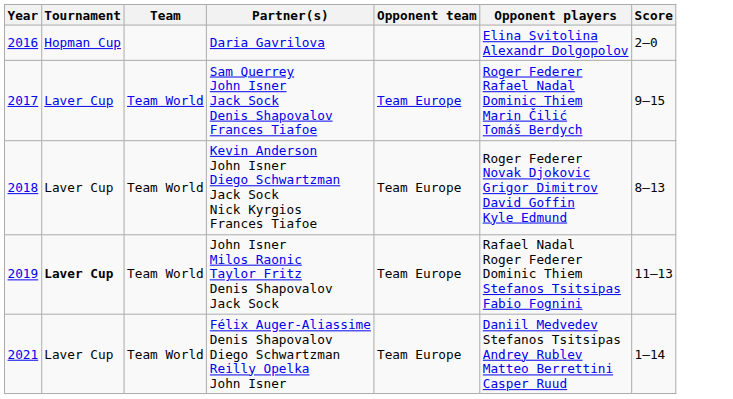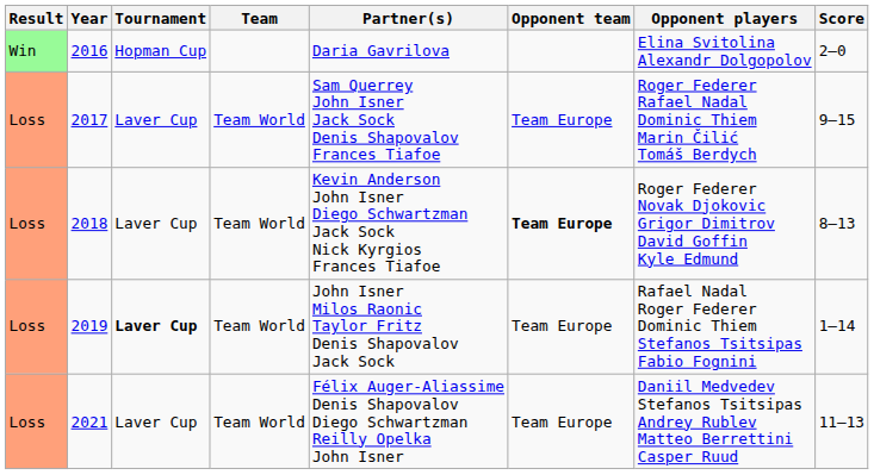+ column: Result | Win | Loss | Loss | Loss | Loss
2018 | Opponent team: normal -> bold
2019 | Score: 11–13 -> 1–14
2021 | Score: 1–14 -> 11–13
